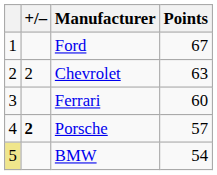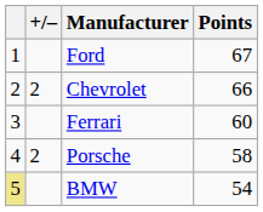Chevrolet | Points: 63 -> 66
Porsche | +/–: bold -> normal
Porsche | Points: 57 -> 58
